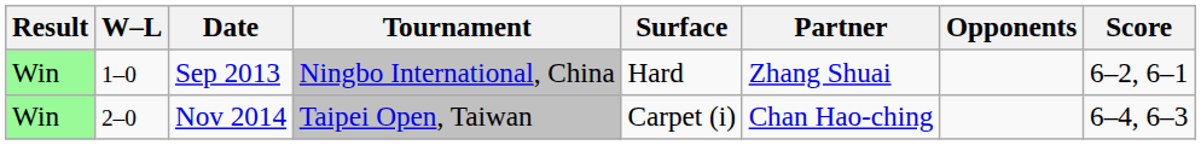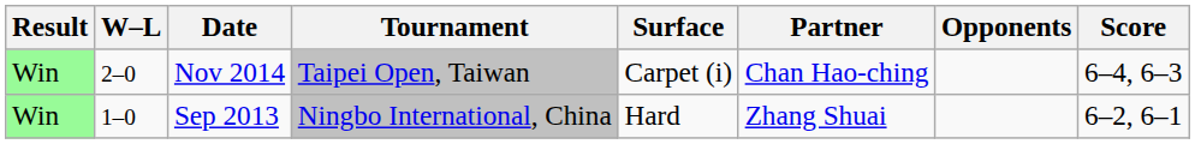rows swapped: Sep 2013 <-> Nov 2014
